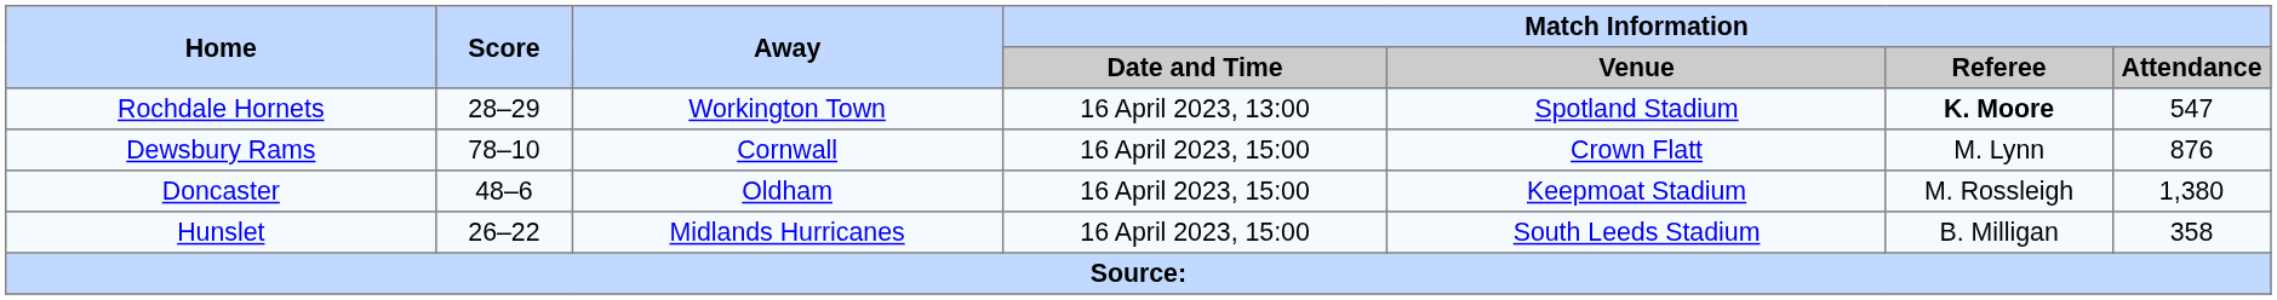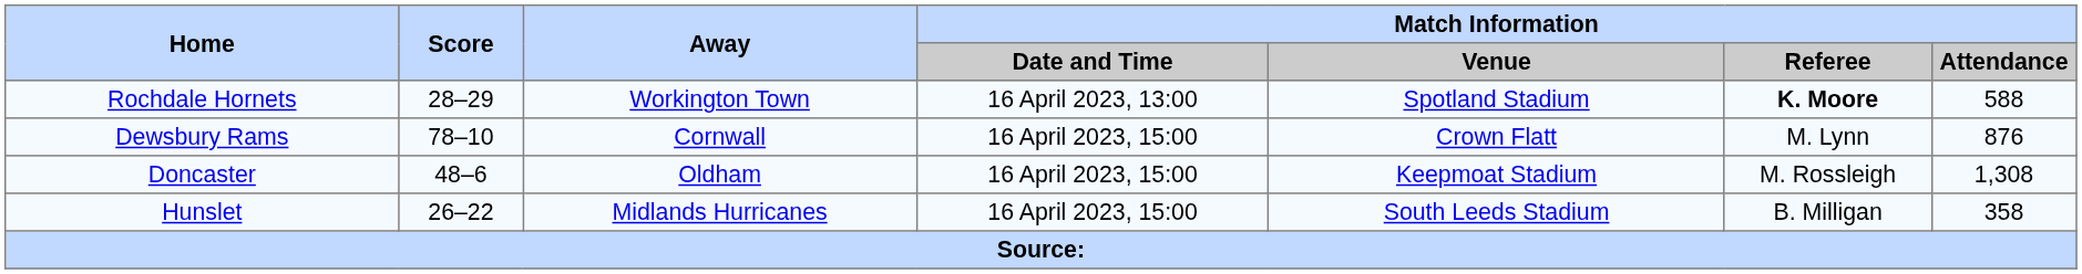Rochdale Hornets | Match Information / Attendance: 547 -> 588
Doncaster | Match Information / Attendance: 1,380 -> 1,308
